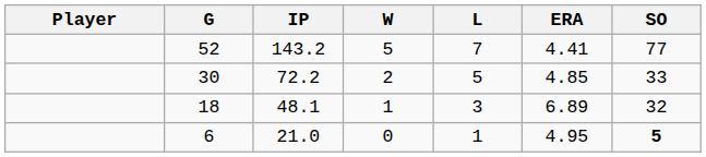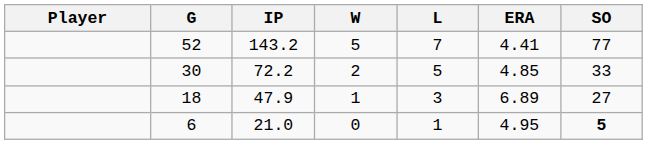18 | IP: 48.1 -> 47.9
18 | SO: 32 -> 27
